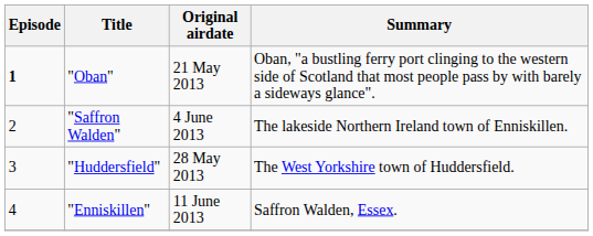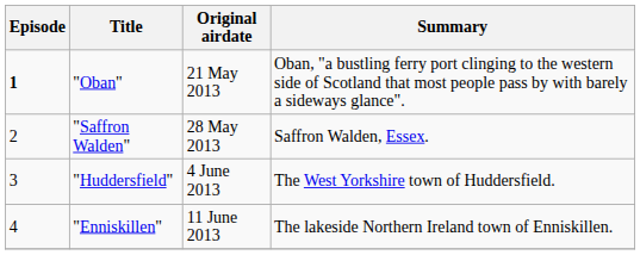"Saffron Walden" | Original airdate: 4 June 2013 -> 28 May 2013
"Saffron Walden" | Summary: The lakeside Northern Ireland town of Enniskillen. -> Saffron Walden, Essex.
"Huddersfield" | Original airdate: 28 May 2013 -> 4 June 2013
"Enniskillen" | Summary: Saffron Walden, Essex. -> The lakeside Northern Ireland town of Enniskillen.
